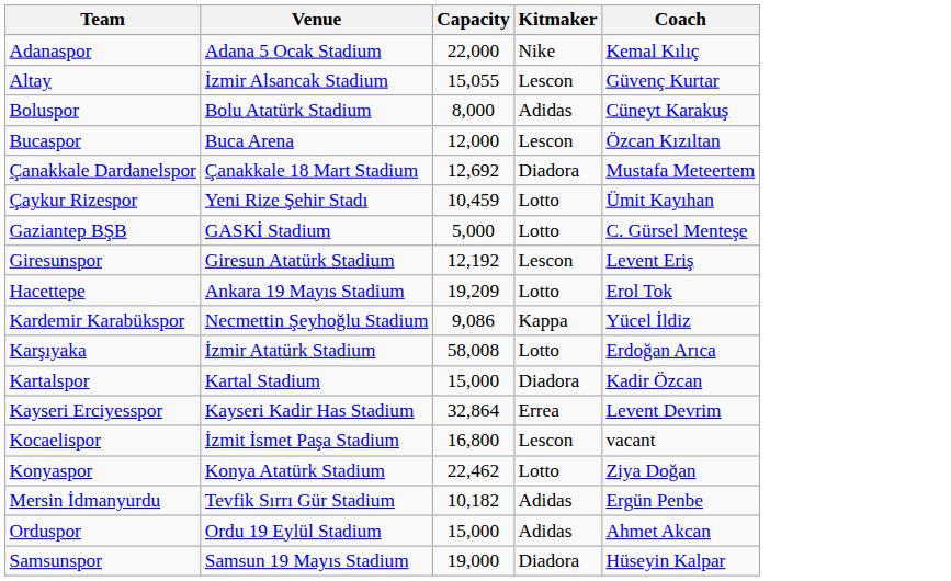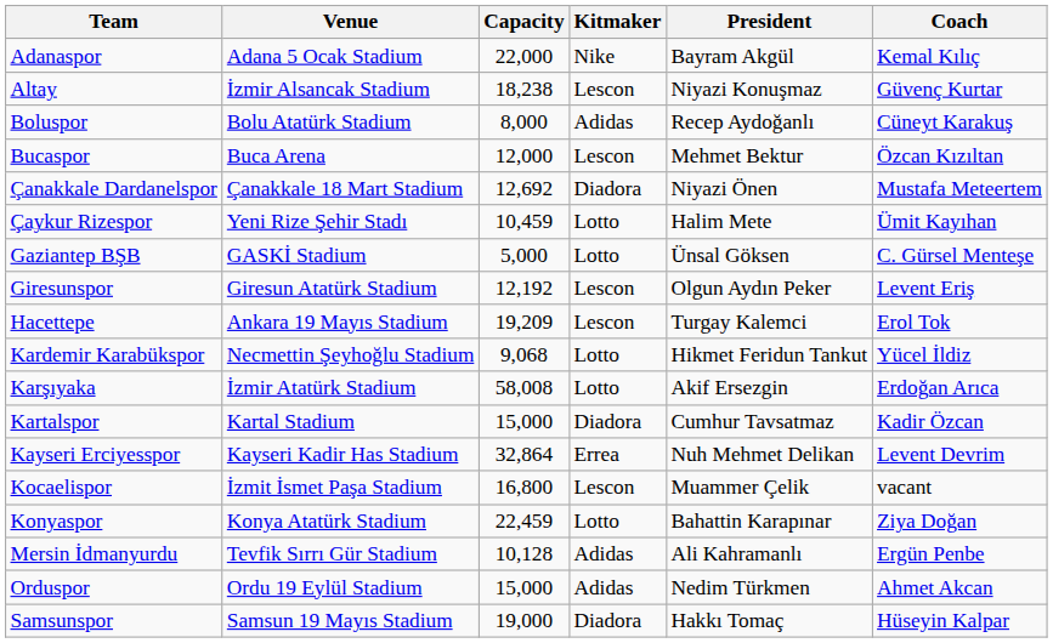+ column: President | Bayram Akgül | Niyazi Konuşmaz | Recep Aydoğanlı | Mehmet Bektur | Niyazi Önen | Halim Mete | Ünsal Göksen | Olgun Aydın Peker | Turgay Kalemci | Hikmet Feridun Tankut | Akif Ersezgin | Cumhur Tavsatmaz | Nuh Mehmet Delikan | Muammer Çelik | Bahattin Karapınar | Ali Kahramanlı | Nedim Türkmen | Hakkı Tomaç
Altay | Capacity: 15,055 -> 18,238
Hacettepe | Kitmaker: Lotto -> Lescon
Kardemir Karabükspor | Capacity: 9,086 -> 9,068
Kardemir Karabükspor | Kitmaker: Kappa -> Lotto
Konyaspor | Capacity: 22,462 -> 22,459
Mersin İdmanyurdu | Capacity: 10,182 -> 10,128
